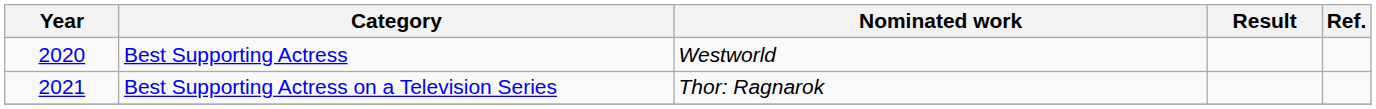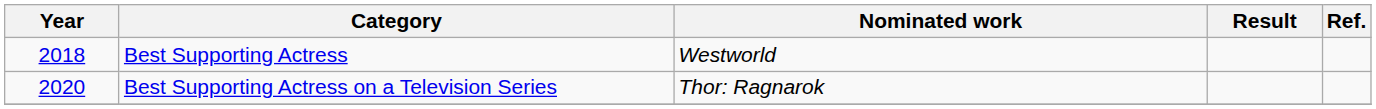Best Supporting Actress | Year: 2020 -> 2018
Best Supporting Actress on a Television Series | Year: 2021 -> 2020
